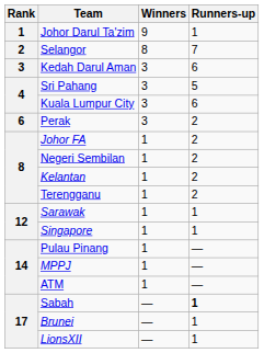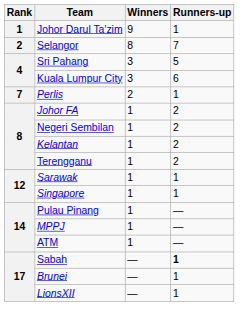- row: 3 | Kedah Darul Aman | 3 | 6
- row: 6 | Perak | 3 | 2
+ row: 7 | Perlis | 2 | 1
